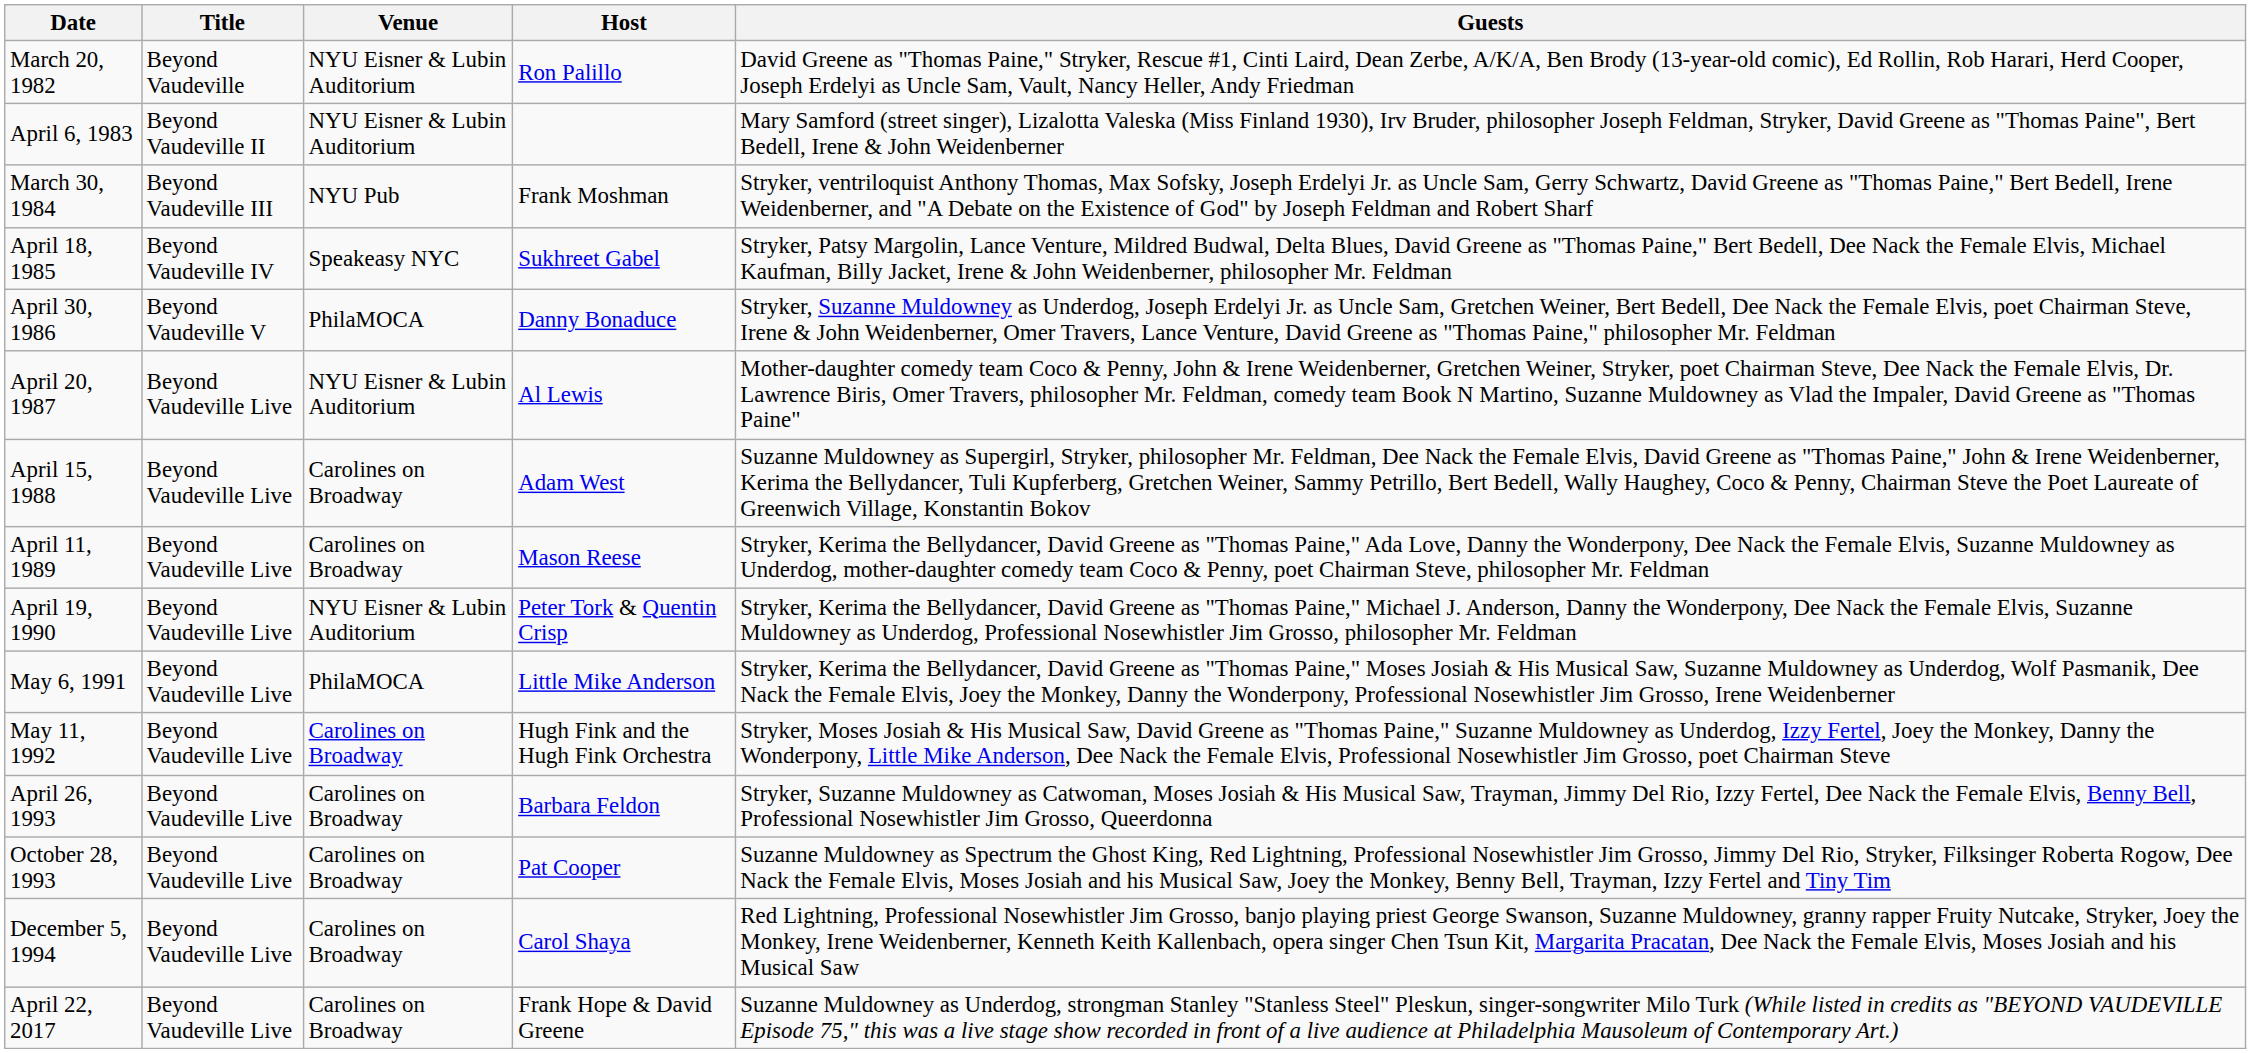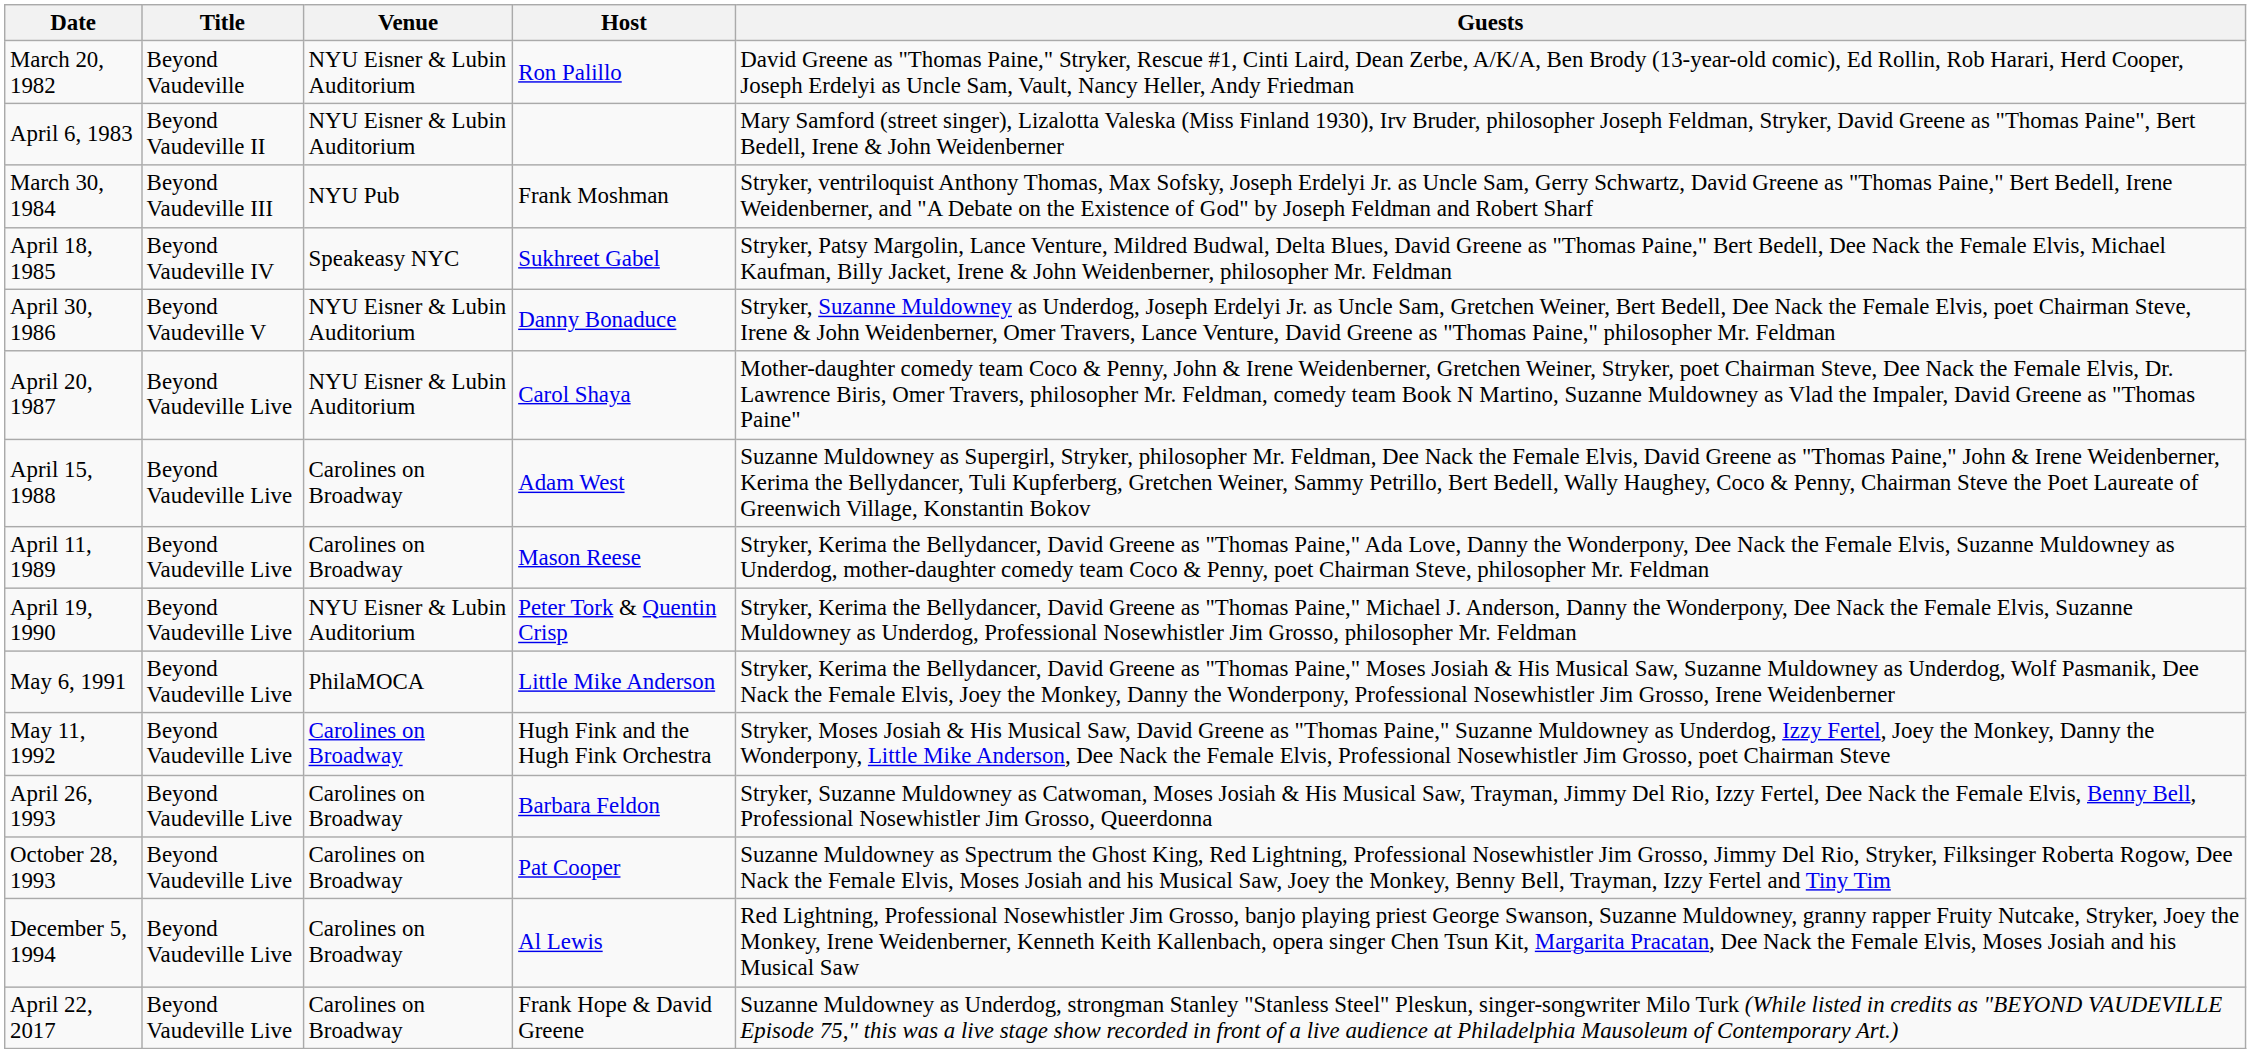April 30, 1986 | Venue: PhilaMOCA -> NYU Eisner & Lubin Auditorium
April 20, 1987 | Host: Al Lewis -> Carol Shaya
December 5, 1994 | Host: Carol Shaya -> Al Lewis
